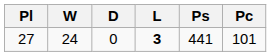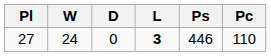27 | Ps: 441 -> 446
27 | Pc: 101 -> 110
